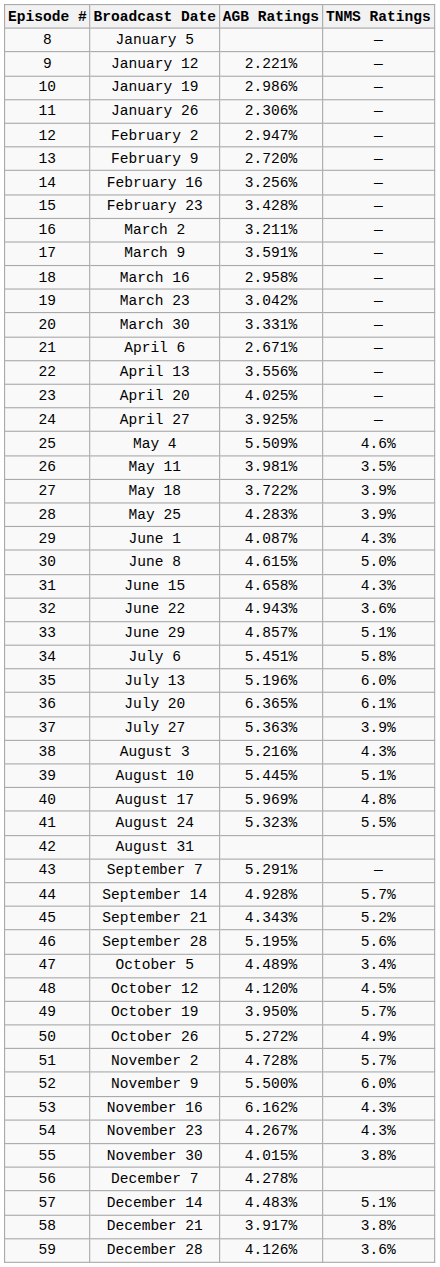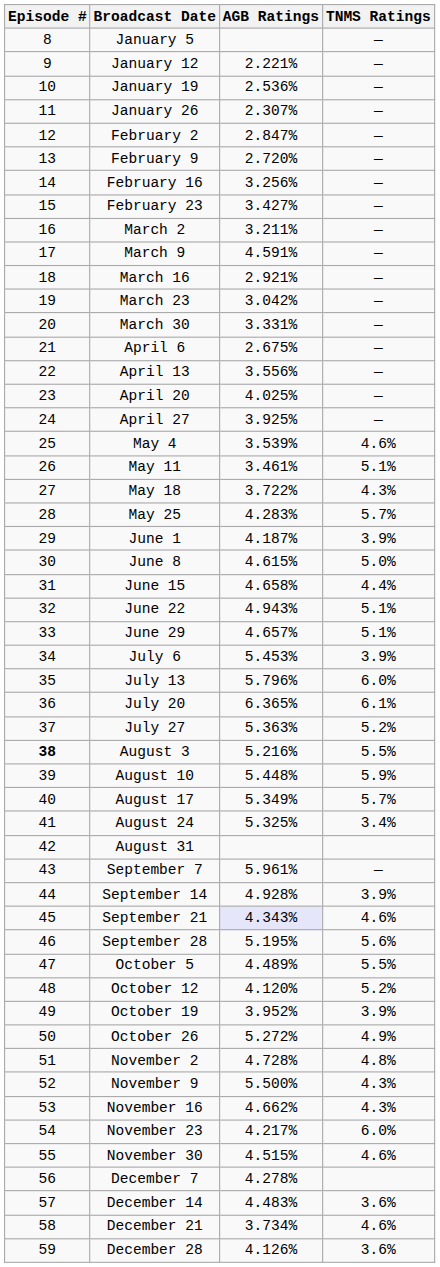January 19 | AGB Ratings: 2.986% -> 2.536%
January 26 | AGB Ratings: 2.306% -> 2.307%
February 2 | AGB Ratings: 2.947% -> 2.847%
February 23 | AGB Ratings: 3.428% -> 3.427%
March 9 | AGB Ratings: 3.591% -> 4.591%
March 16 | AGB Ratings: 2.958% -> 2.921%
April 6 | AGB Ratings: 2.671% -> 2.675%
May 4 | AGB Ratings: 5.509% -> 3.539%
May 11 | AGB Ratings: 3.981% -> 3.461%
May 11 | TNMS Ratings: 3.5% -> 5.1%
May 18 | TNMS Ratings: 3.9% -> 4.3%
May 25 | TNMS Ratings: 3.9% -> 5.7%
June 1 | AGB Ratings: 4.087% -> 4.187%
June 1 | TNMS Ratings: 4.3% -> 3.9%
June 15 | TNMS Ratings: 4.3% -> 4.4%
June 22 | TNMS Ratings: 3.6% -> 5.1%
June 29 | AGB Ratings: 4.857% -> 4.657%
July 6 | AGB Ratings: 5.451% -> 5.453%
July 6 | TNMS Ratings: 5.8% -> 3.9%
July 13 | AGB Ratings: 5.196% -> 5.796%
July 27 | TNMS Ratings: 3.9% -> 5.2%
August 3 | Episode #: normal -> bold
August 3 | TNMS Ratings: 4.3% -> 5.5%
August 10 | AGB Ratings: 5.445% -> 5.448%
August 10 | TNMS Ratings: 5.1% -> 5.9%
August 17 | AGB Ratings: 5.969% -> 5.349%
August 17 | TNMS Ratings: 4.8% -> 5.7%
August 24 | AGB Ratings: 5.323% -> 5.325%
August 24 | TNMS Ratings: 5.5% -> 3.4%
September 7 | AGB Ratings: 5.291% -> 5.961%
September 14 | TNMS Ratings: 5.7% -> 3.9%
September 21 | AGB Ratings: no background -> lavender background
September 21 | TNMS Ratings: 5.2% -> 4.6%
October 5 | TNMS Ratings: 3.4% -> 5.5%
October 12 | TNMS Ratings: 4.5% -> 5.2%
October 19 | AGB Ratings: 3.950% -> 3.952%
October 19 | TNMS Ratings: 5.7% -> 3.9%
November 2 | TNMS Ratings: 5.7% -> 4.8%
November 9 | TNMS Ratings: 6.0% -> 4.3%
November 16 | AGB Ratings: 6.162% -> 4.662%
November 23 | AGB Ratings: 4.267% -> 4.217%
November 23 | TNMS Ratings: 4.3% -> 6.0%
November 30 | AGB Ratings: 4.015% -> 4.515%
November 30 | TNMS Ratings: 3.8% -> 4.6%
December 14 | TNMS Ratings: 5.1% -> 3.6%
December 21 | AGB Ratings: 3.917% -> 3.734%
December 21 | TNMS Ratings: 3.8% -> 4.6%
